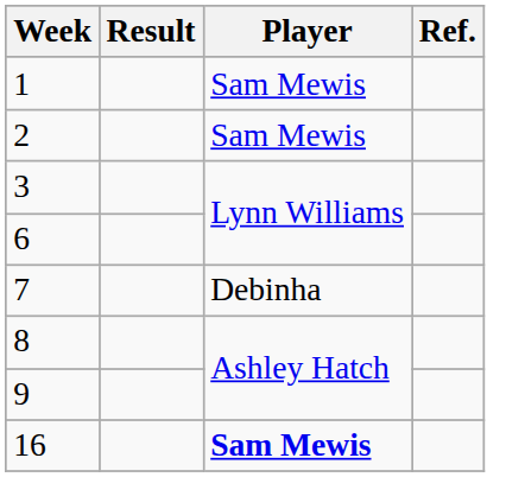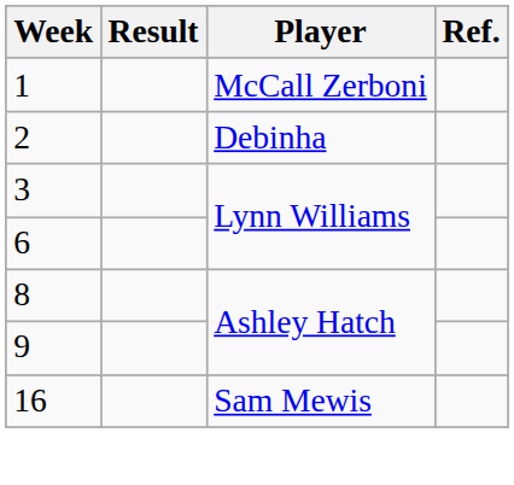1 | Player: Sam Mewis -> McCall Zerboni
2 | Player: Sam Mewis -> Debinha
- row: 7 | Debinha
16 | Player: bold -> normal
